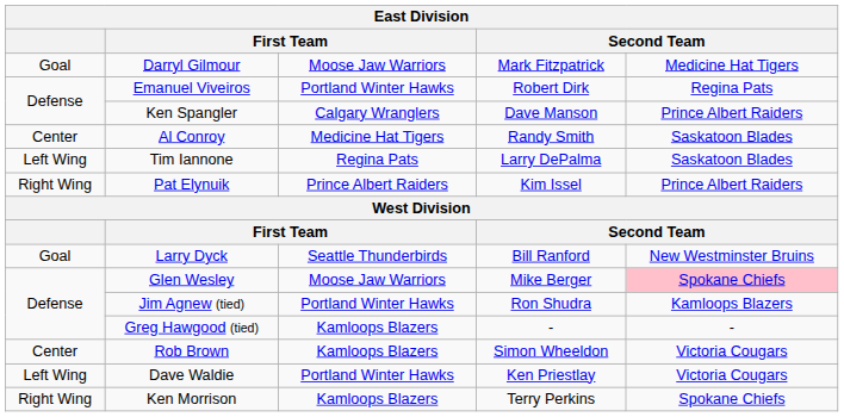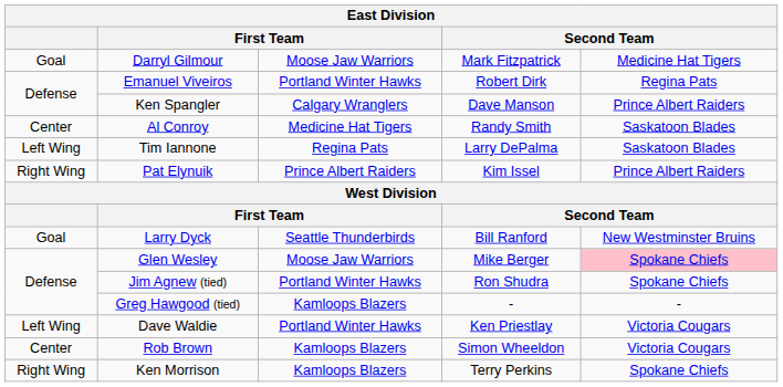Jim Agnew (tied) | column 5: Kamloops Blazers -> Spokane Chiefs
rows swapped: Rob Brown <-> Dave Waldie
